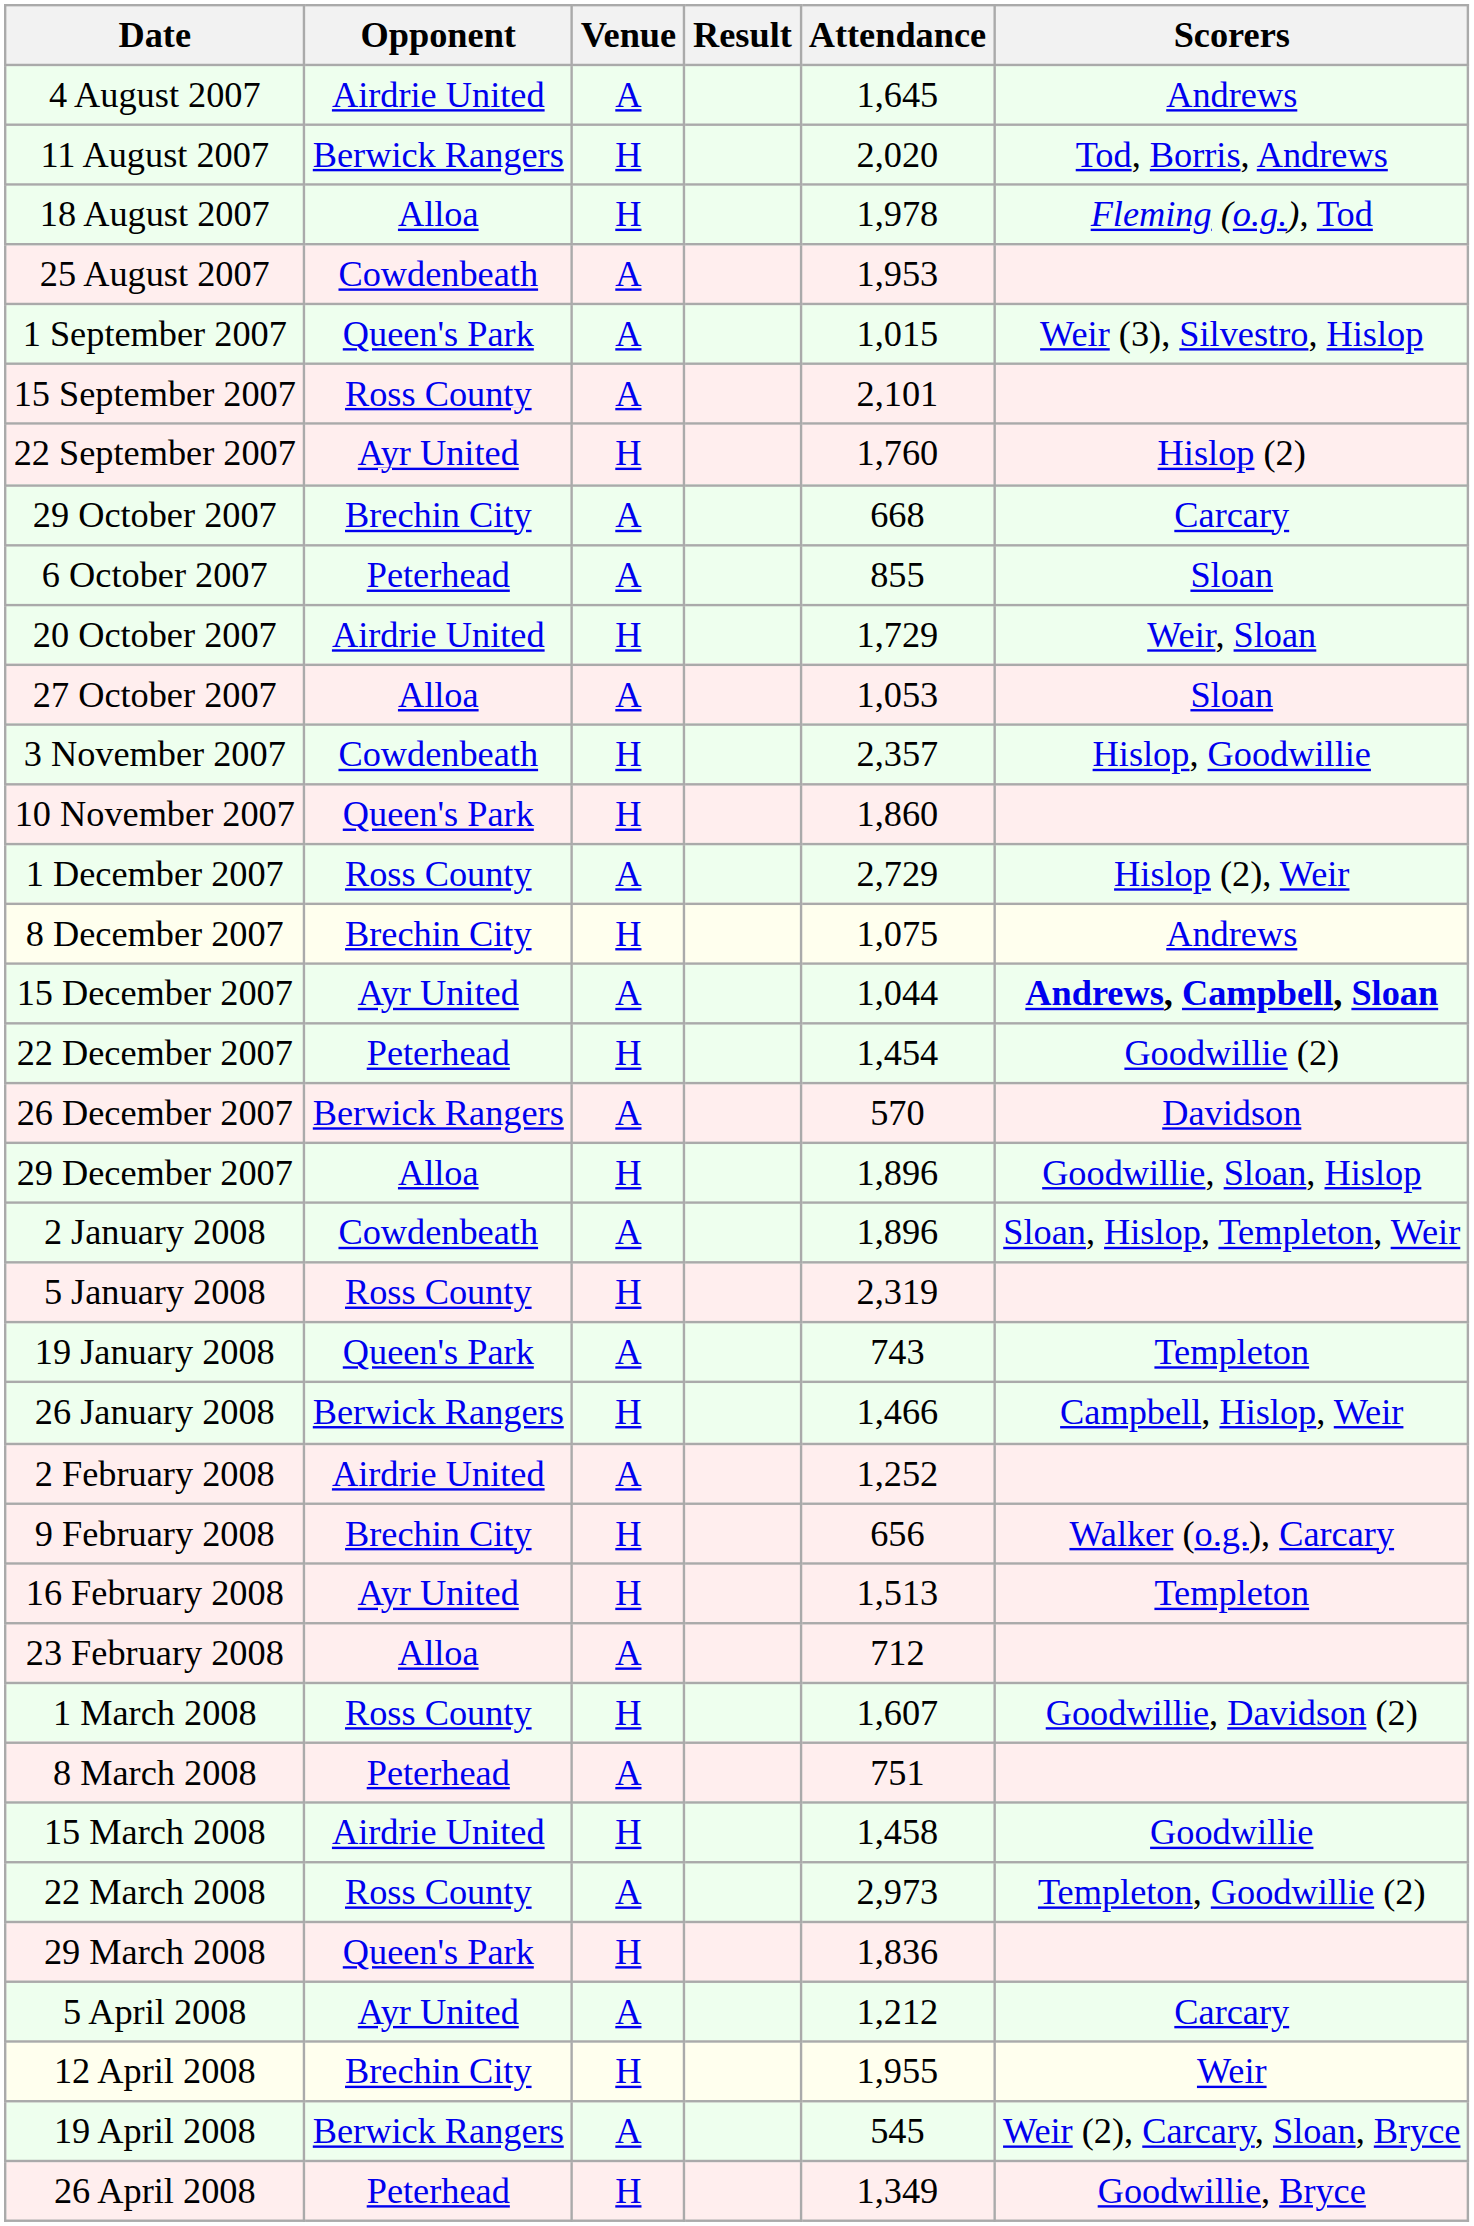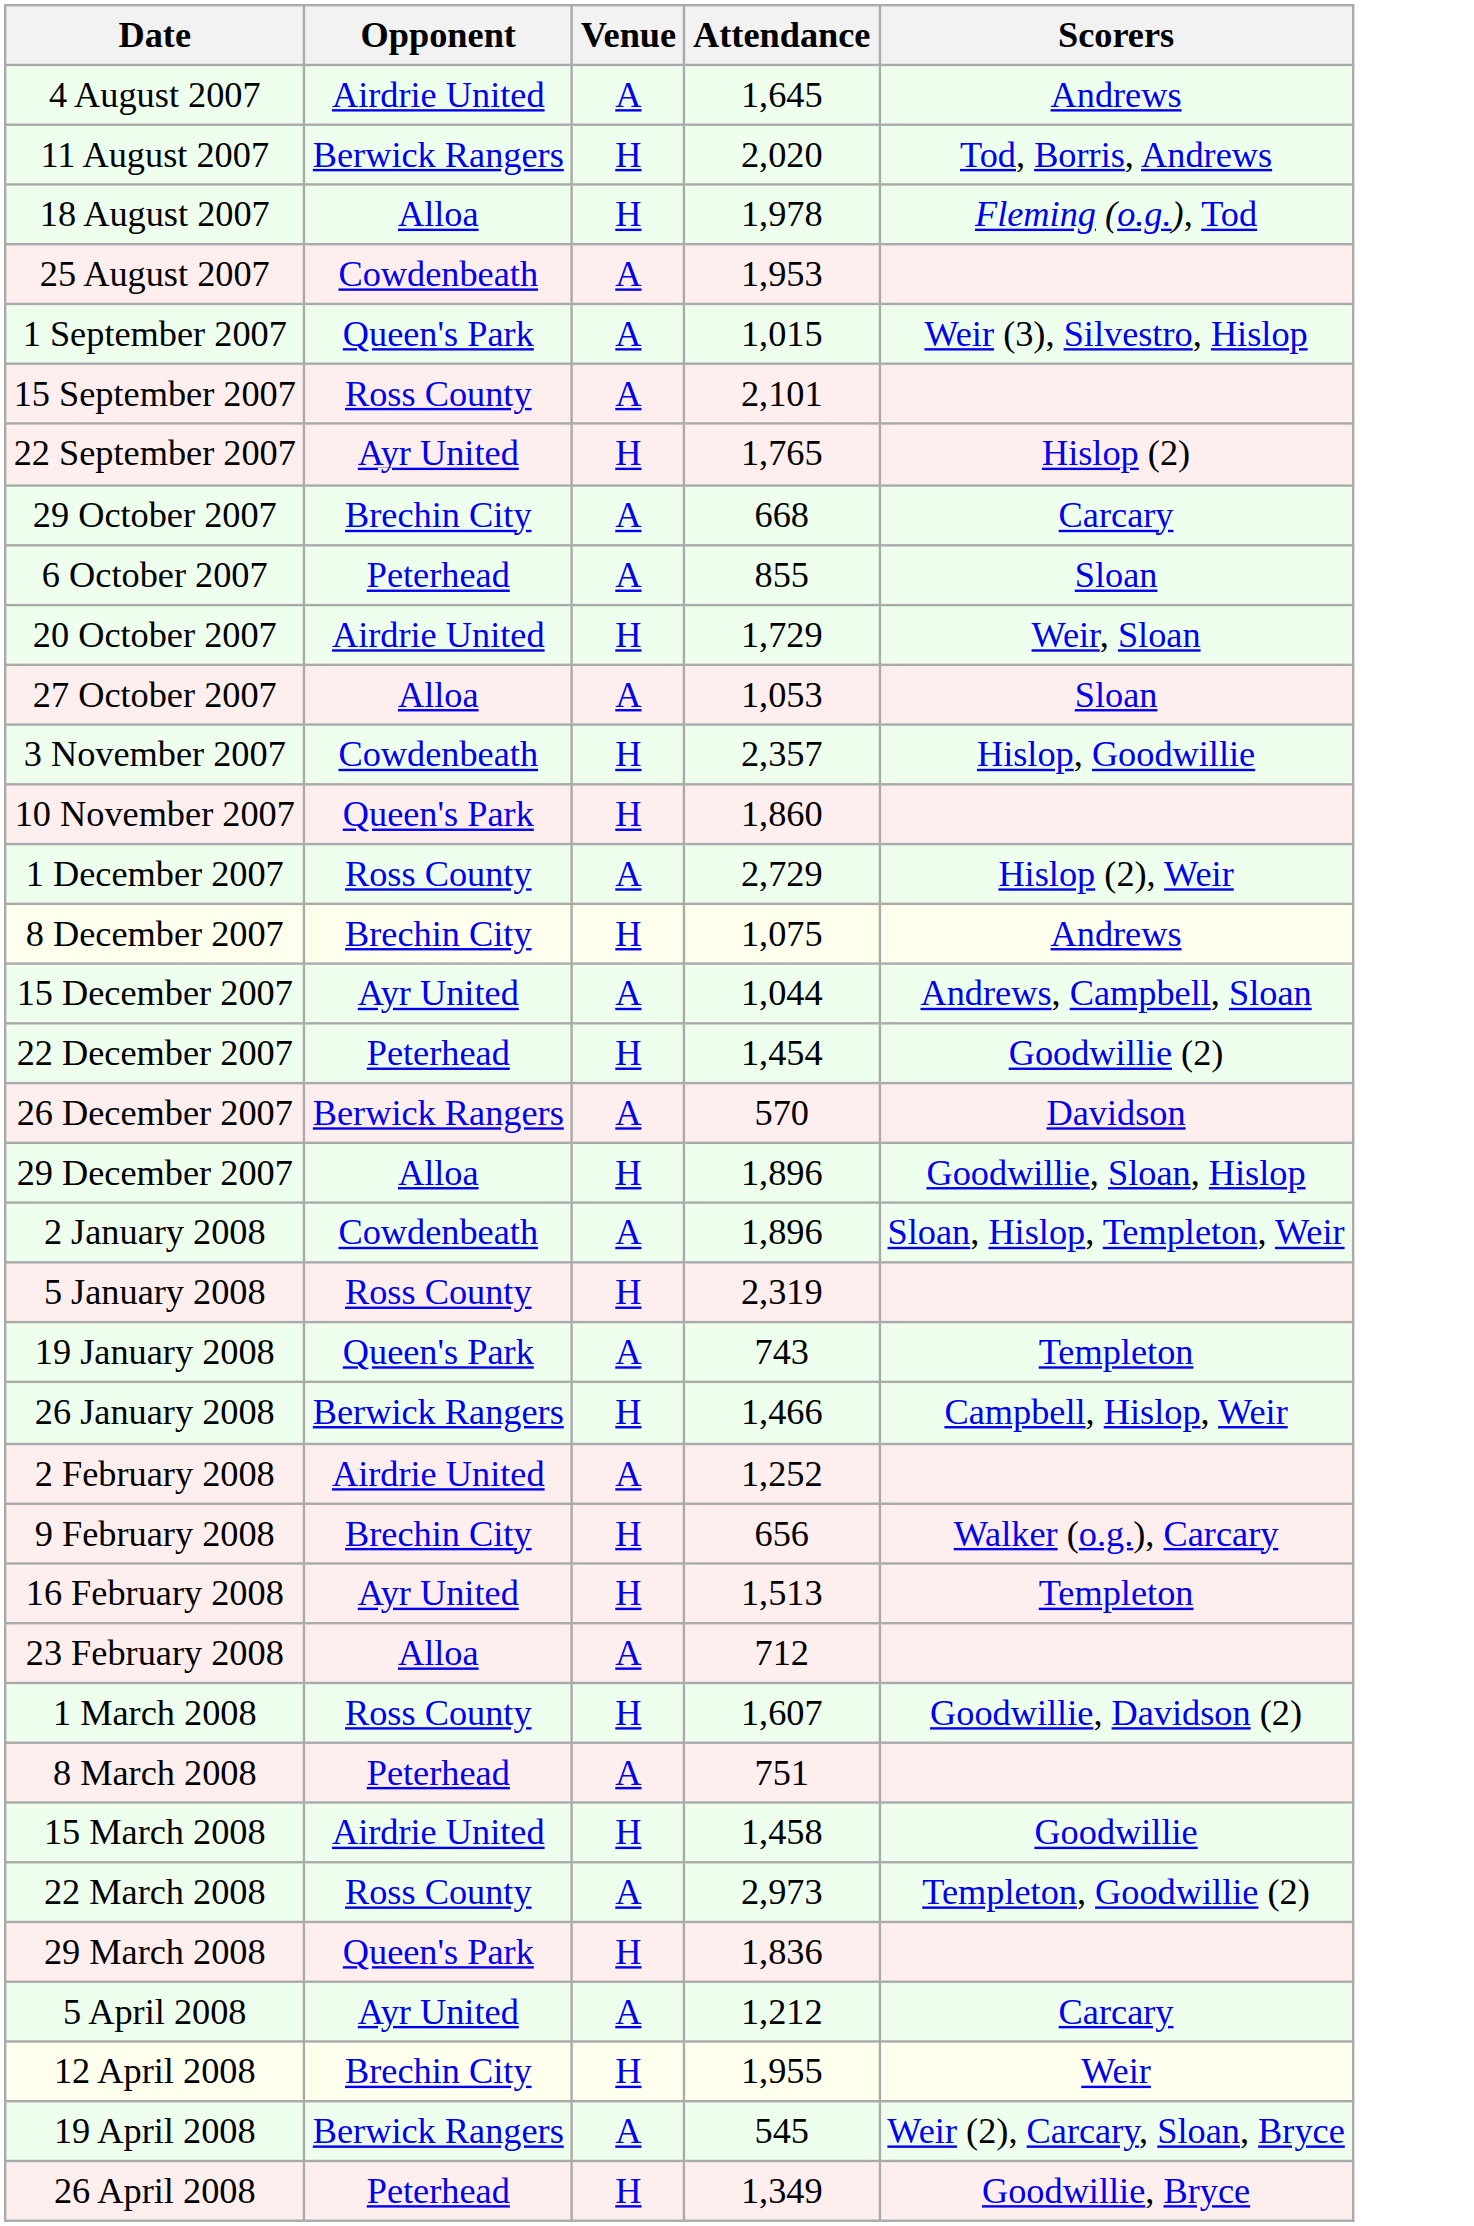- column: Result
22 September 2007 | Attendance: 1,760 -> 1,765
15 December 2007 | Scorers: bold -> normal
